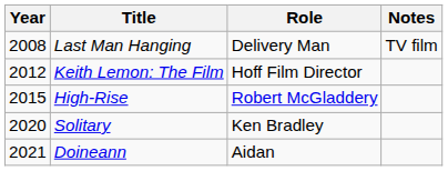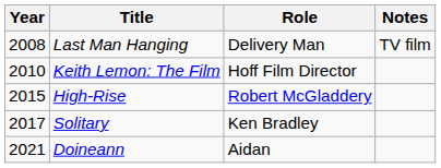Keith Lemon: The Film | Year: 2012 -> 2010
Solitary | Year: 2020 -> 2017
